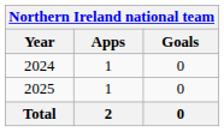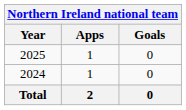rows swapped: 2024 <-> 2025
